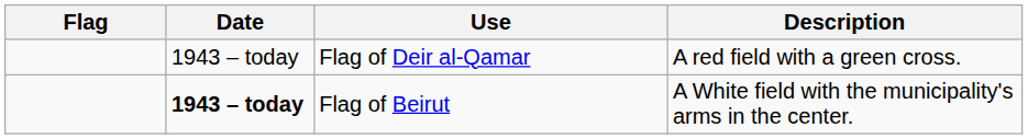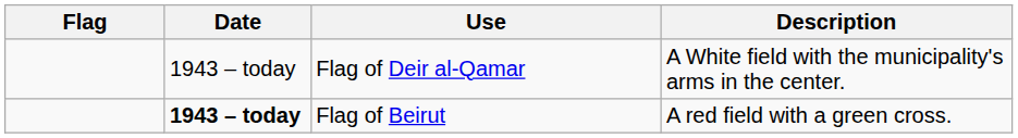Flag of Deir al-Qamar | Description: A red field with a green cross. -> A White field with the municipality's arms in the center.
Flag of Beirut | Description: A White field with the municipality's arms in the center. -> A red field with a green cross.
